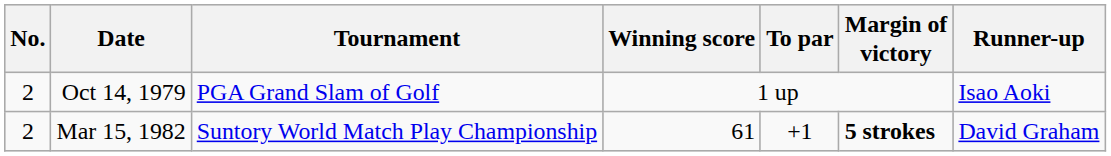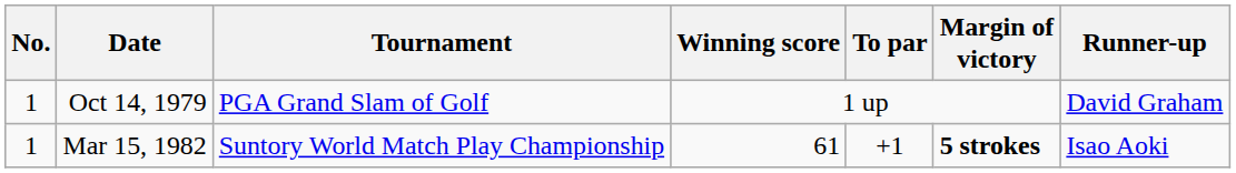Oct 14, 1979 | No.: 2 -> 1
Oct 14, 1979 | Runner-up: Isao Aoki -> David Graham
Mar 15, 1982 | No.: 2 -> 1
Mar 15, 1982 | Runner-up: David Graham -> Isao Aoki
